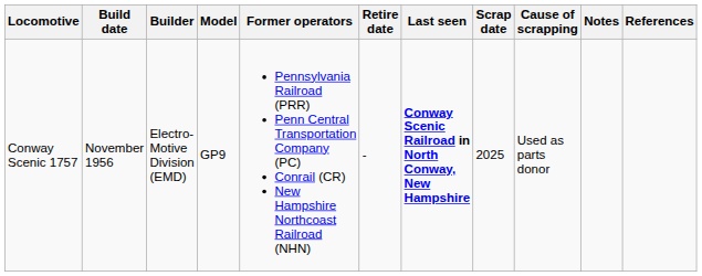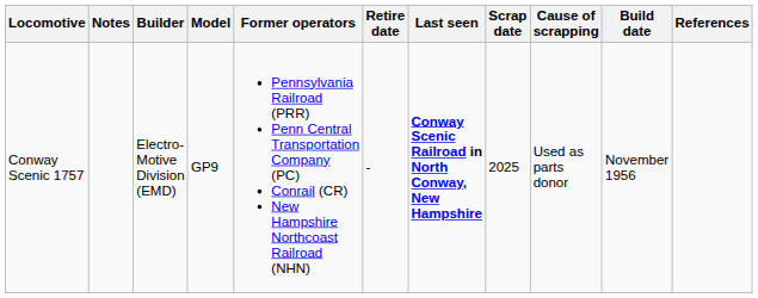columns swapped: Build date <-> Notes
